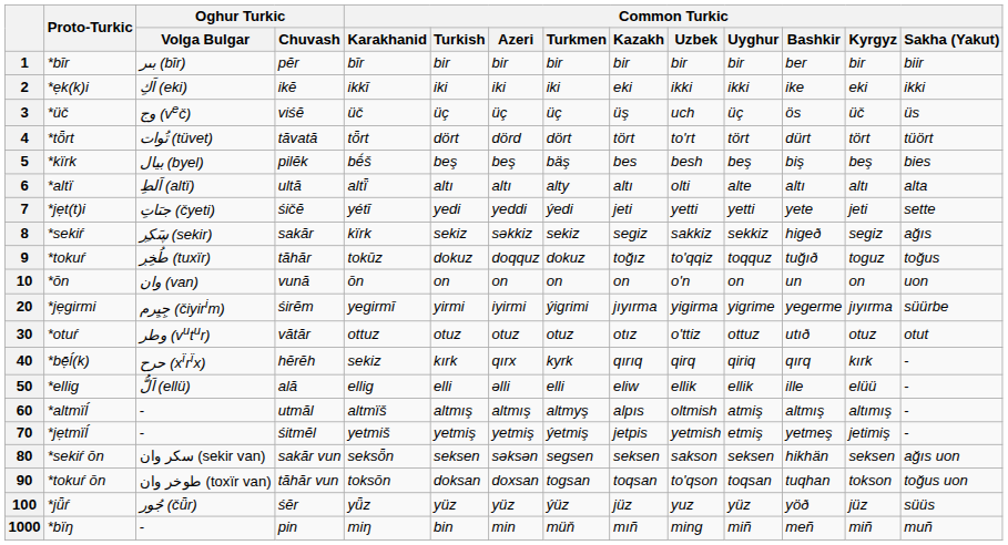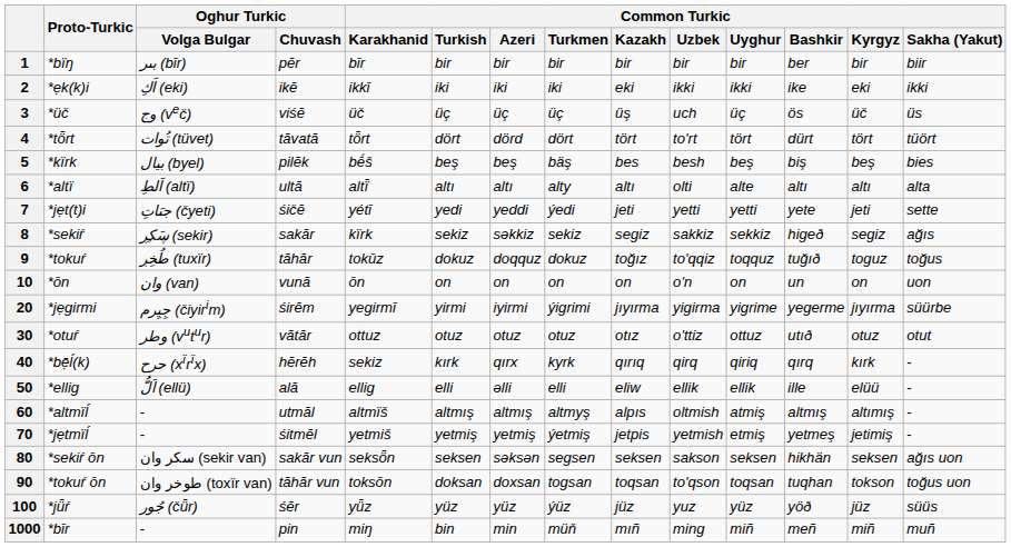1 | Proto-Turkic: *bīr -> *bïŋ
1000 | Proto-Turkic: *bïŋ -> *bīr
